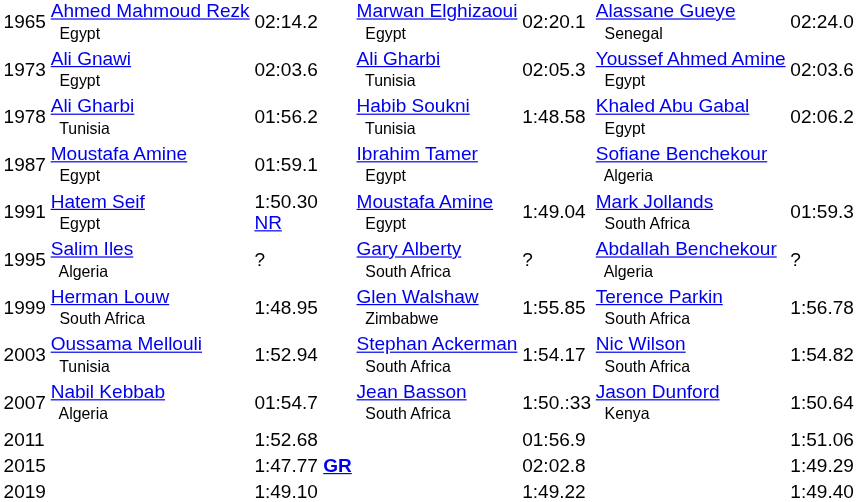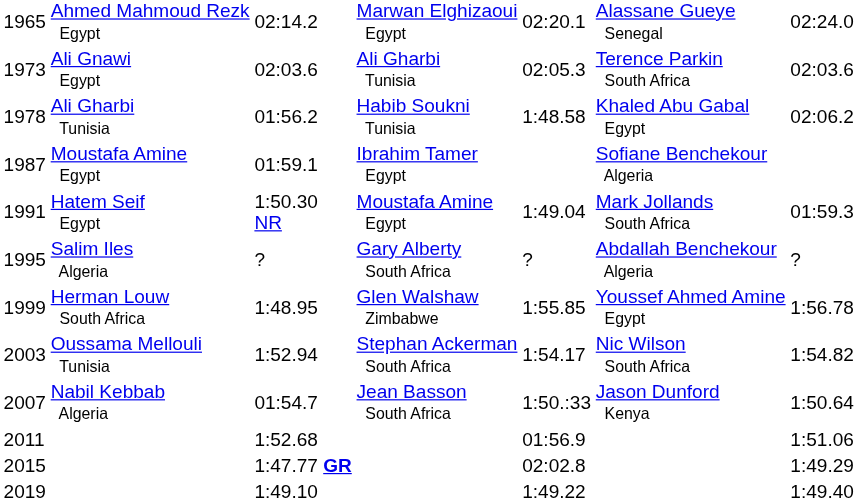1973 | column 6: Youssef Ahmed Amine Egypt -> Terence Parkin South Africa
1999 | column 6: Terence Parkin South Africa -> Youssef Ahmed Amine Egypt
